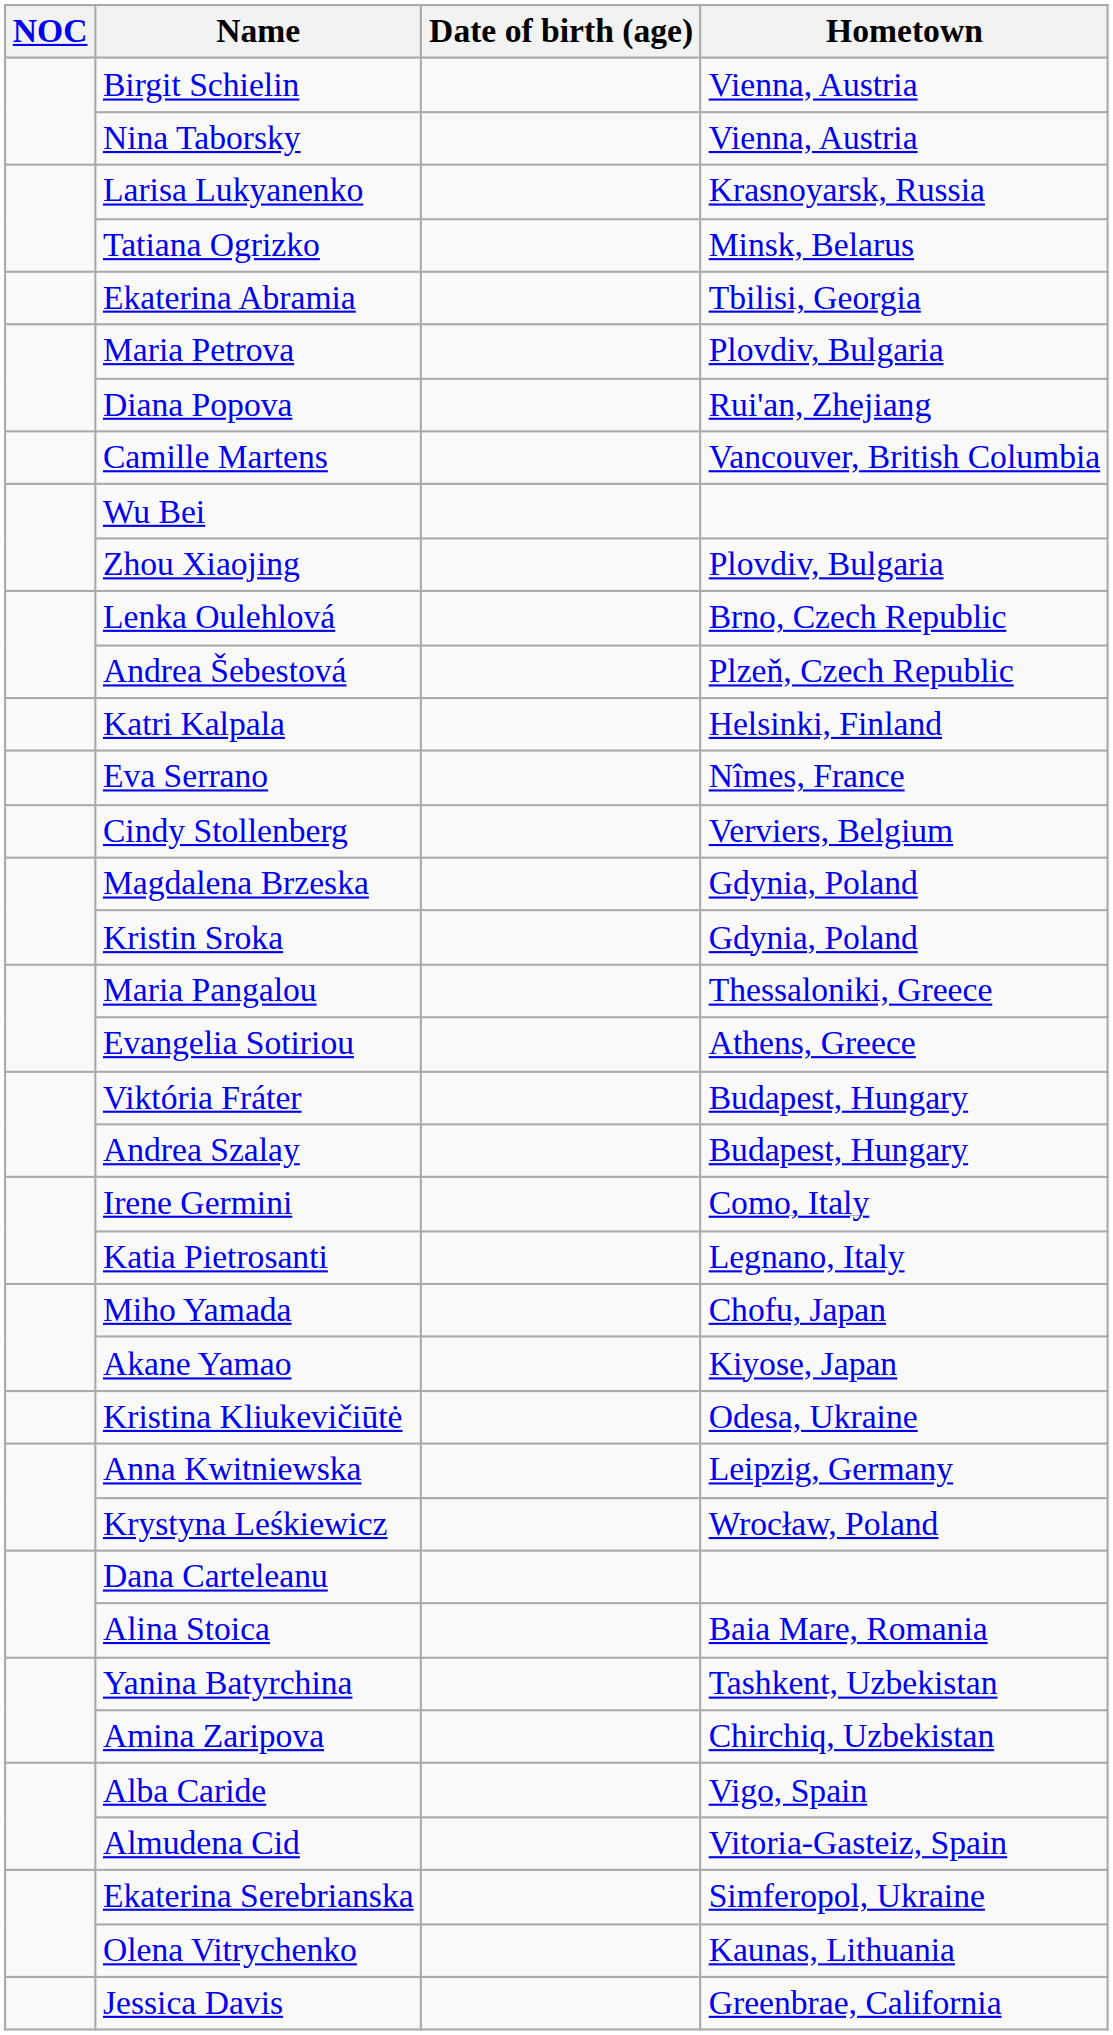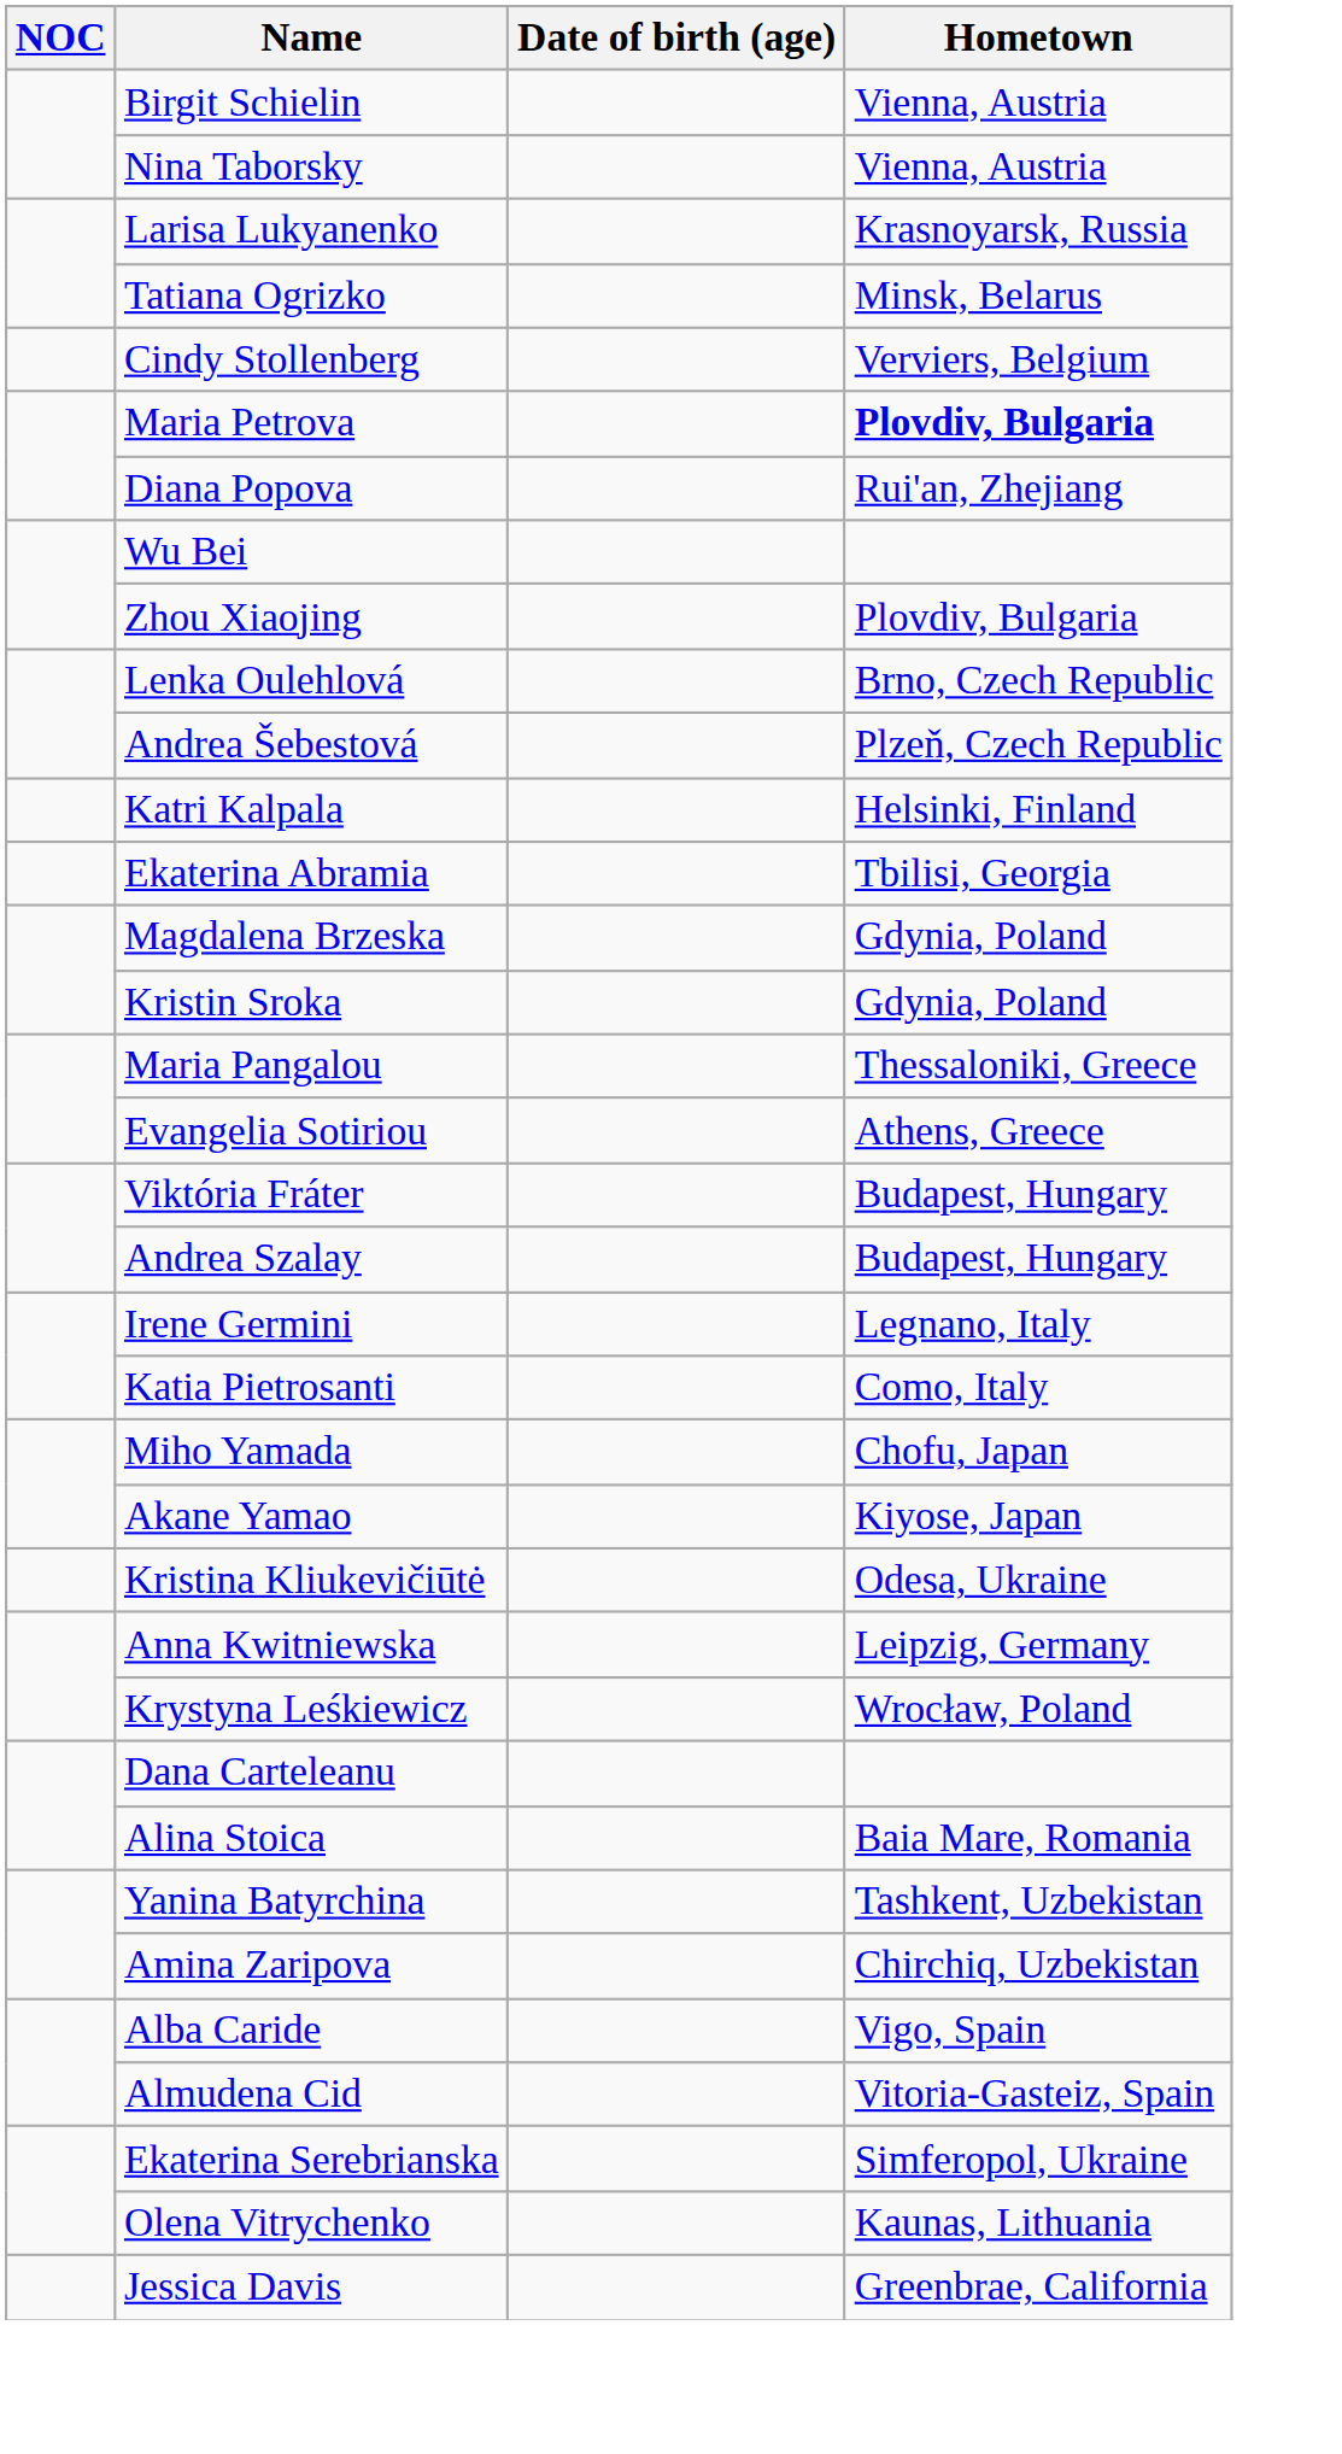rows swapped: Cindy Stollenberg <-> Ekaterina Abramia
Maria Petrova | Hometown: normal -> bold
- row: Camille Martens | Vancouver, British Columbia
- row: Eva Serrano | Nîmes, France
Irene Germini | Hometown: Como, Italy -> Legnano, Italy
Katia Pietrosanti | Hometown: Legnano, Italy -> Como, Italy
